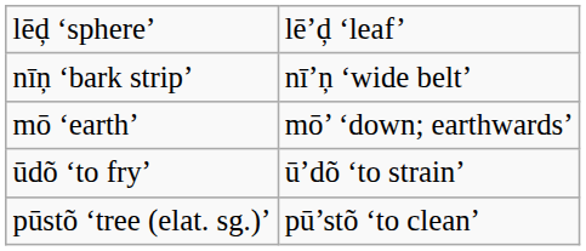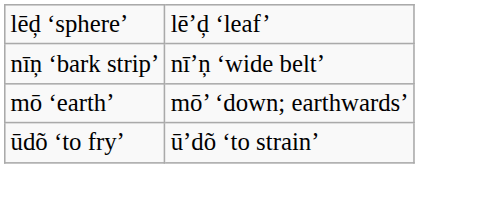- row: pūstõ ‘tree (elat. sg.)’ | pū’stõ ‘to clean’
